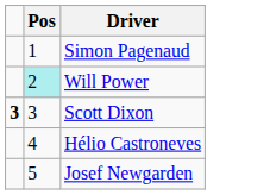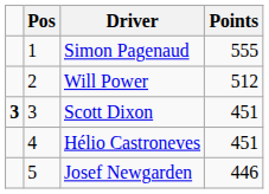+ column: Points | 555 | 512 | 451 | 451 | 446
Will Power | Pos: paleturquoise background -> no background
